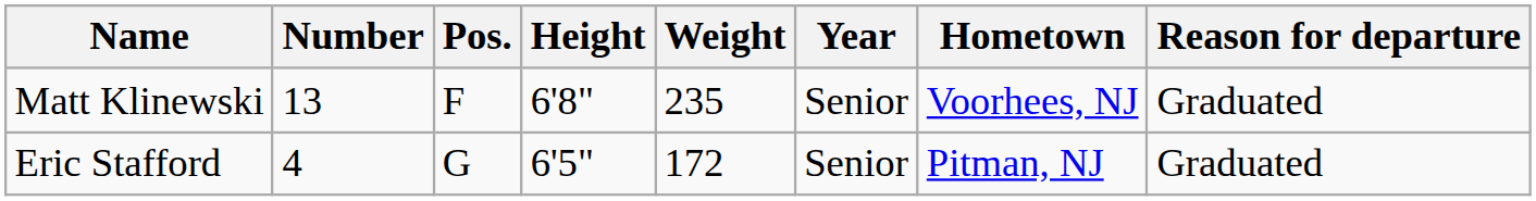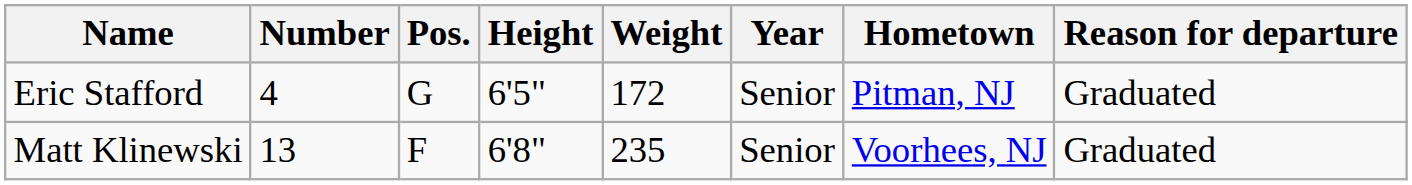rows swapped: Eric Stafford <-> Matt Klinewski
